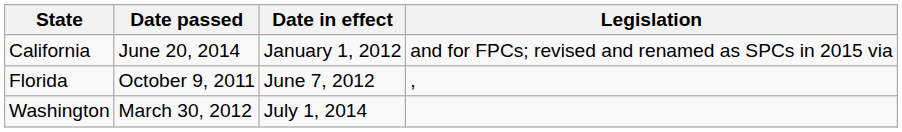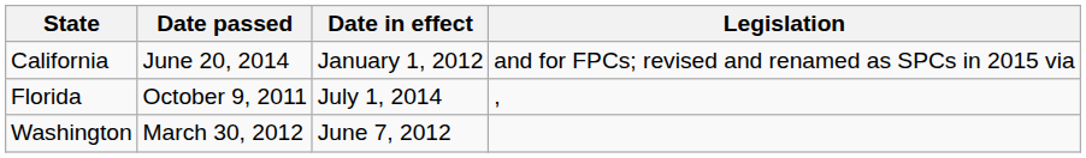Florida | Date in effect: June 7, 2012 -> July 1, 2014
Washington | Date in effect: July 1, 2014 -> June 7, 2012
